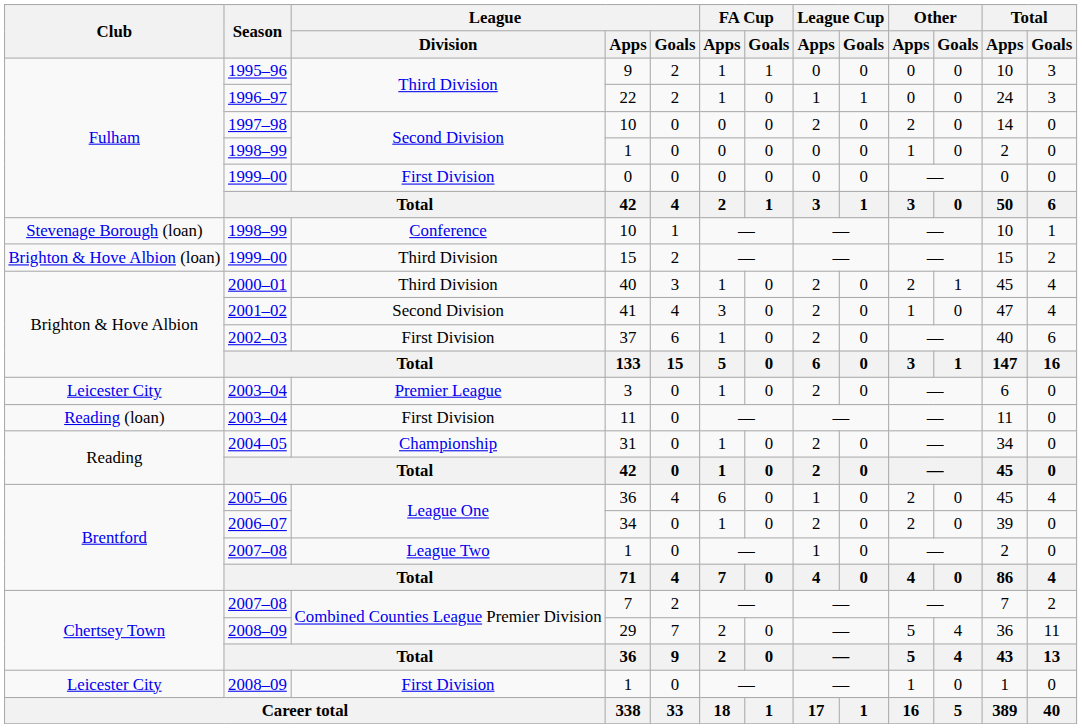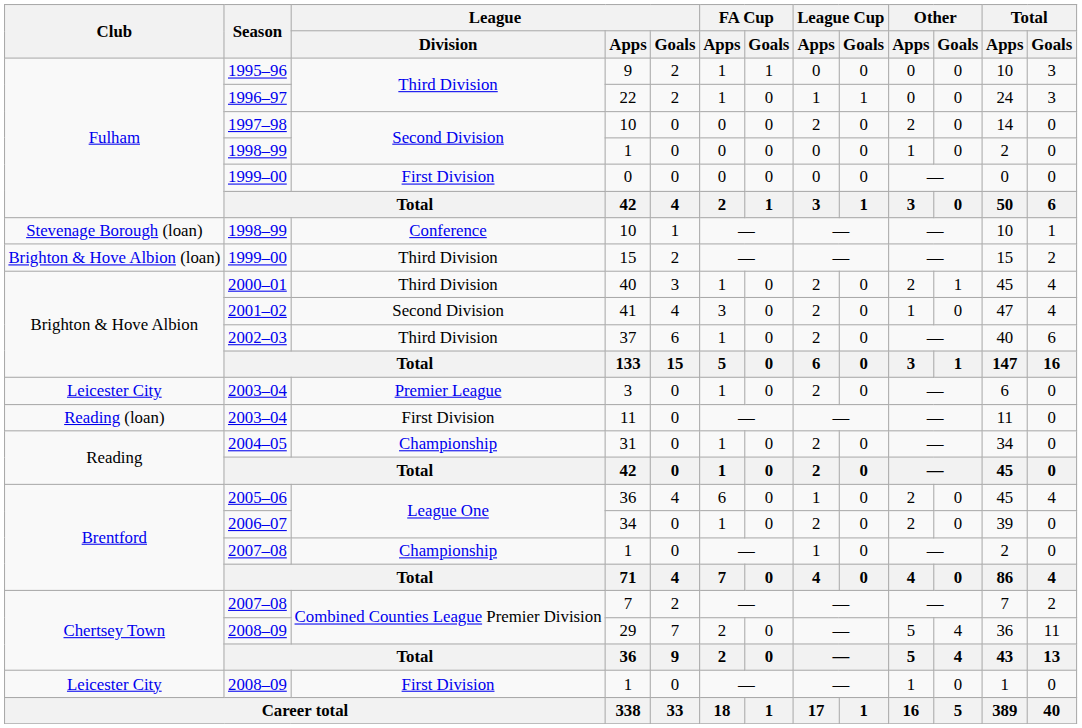37 | League / Division: First Division -> Third Division
2007–08 / 1 | League / Division: League Two -> Championship
